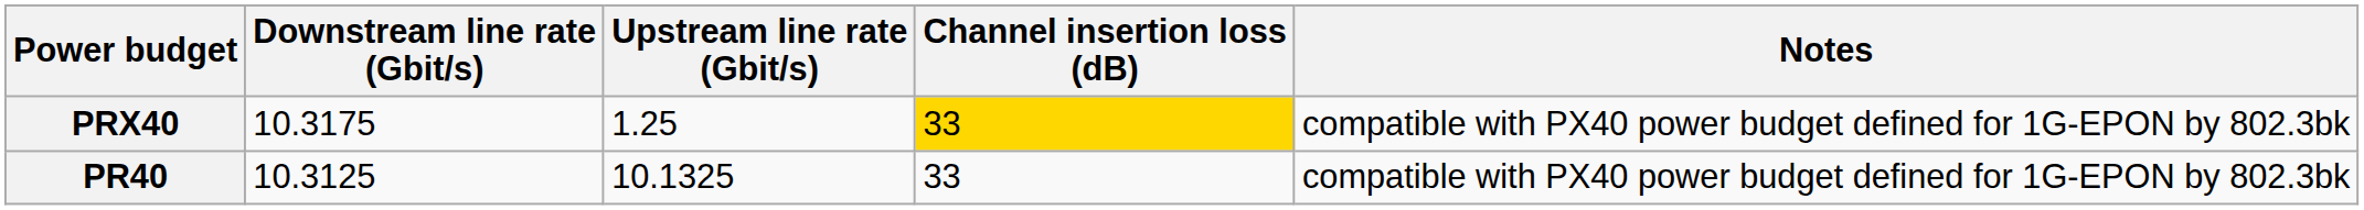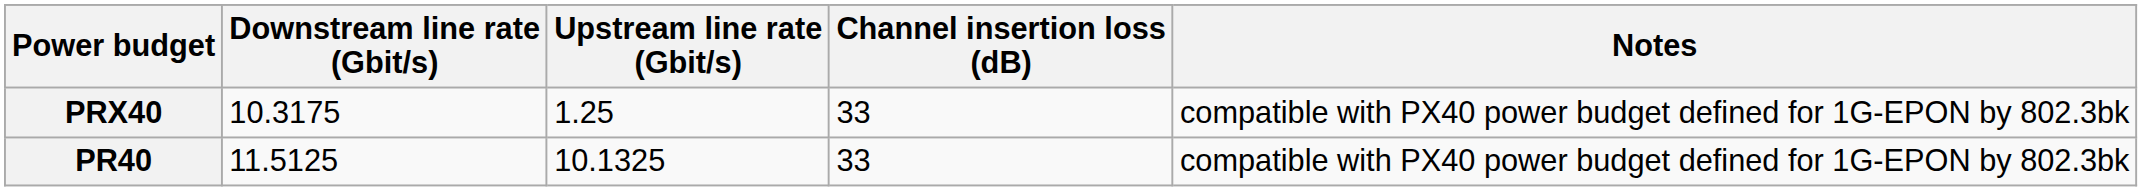PRX40 | Channel insertion loss (dB): gold background -> no background
PR40 | Downstream line rate (Gbit/s): 10.3125 -> 11.5125
